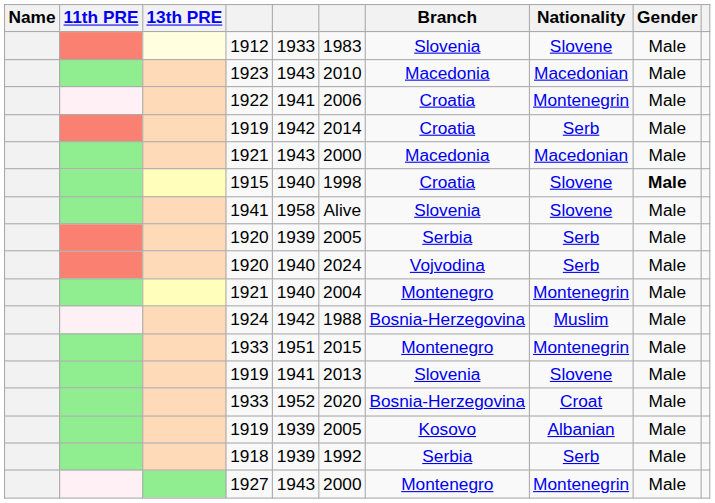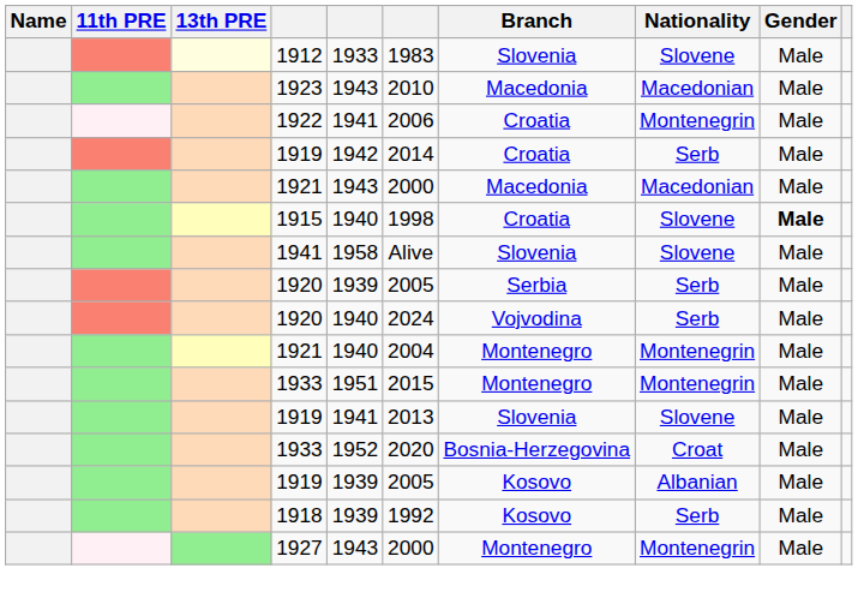- row: 1924 | 1942 | 1988 | Bosnia-Herzegovina | Muslim | Male
1918 | Branch: Serbia -> Kosovo
